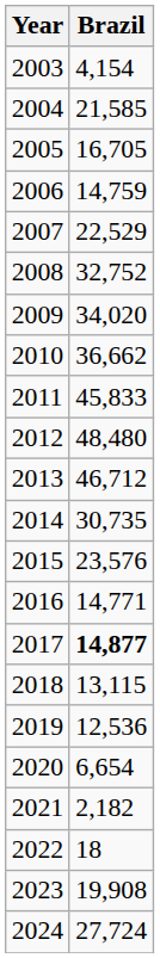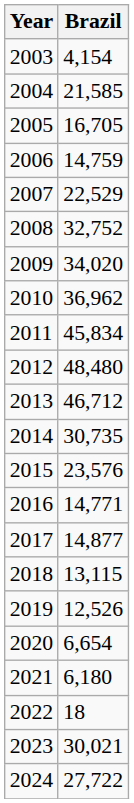2010 | Brazil: 36,662 -> 36,962
2011 | Brazil: 45,833 -> 45,834
2017 | Brazil: bold -> normal
2019 | Brazil: 12,536 -> 12,526
2021 | Brazil: 2,182 -> 6,180
2023 | Brazil: 19,908 -> 30,021
2024 | Brazil: 27,724 -> 27,722
